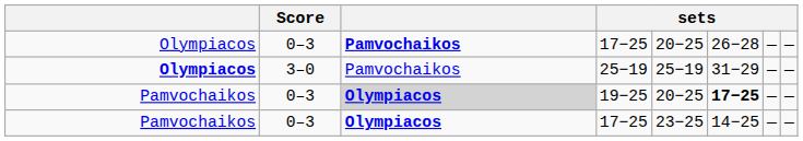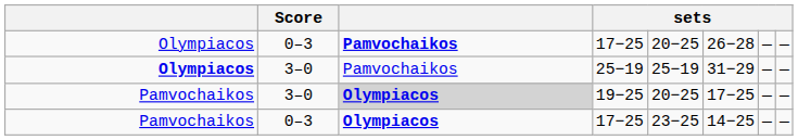19−25 | Score: 0–3 -> 3–0
19−25 | column 6: bold -> normal
